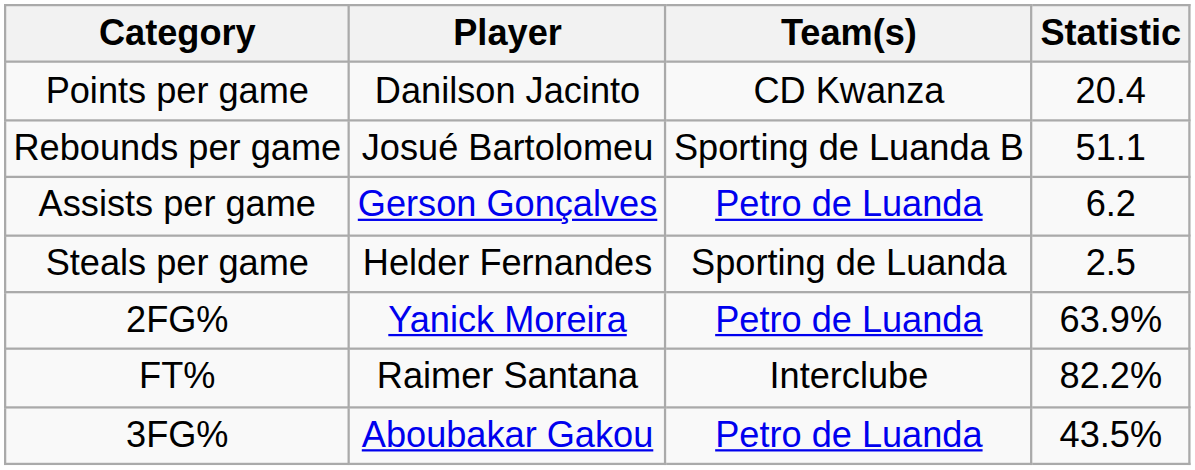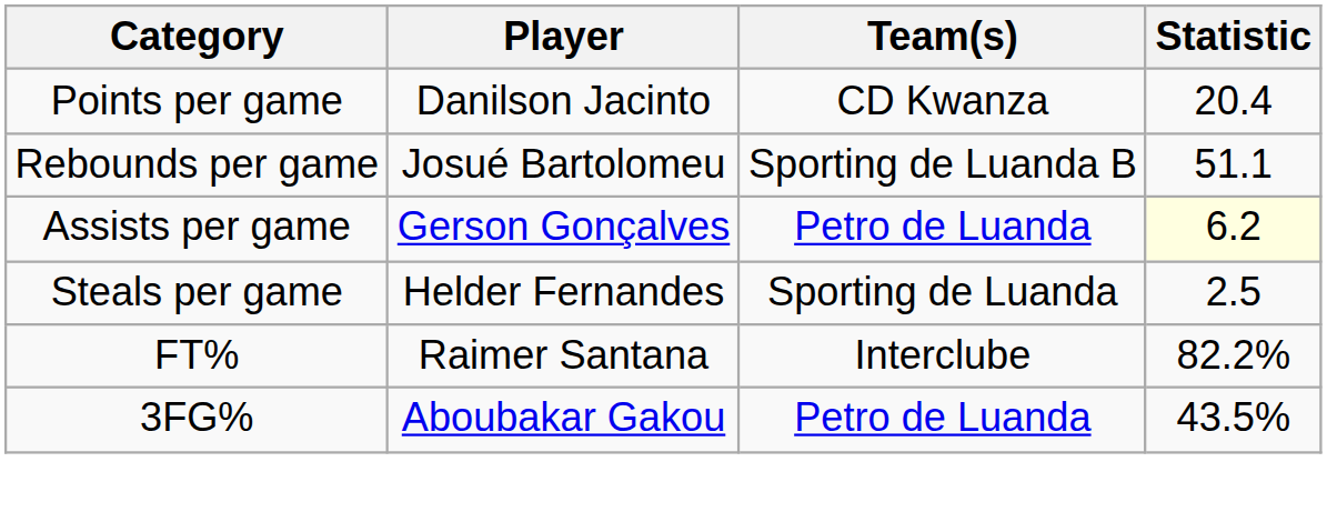Assists per game | Statistic: no background -> lightyellow background
- row: 2FG% | Yanick Moreira | Petro de Luanda | 63.9%
